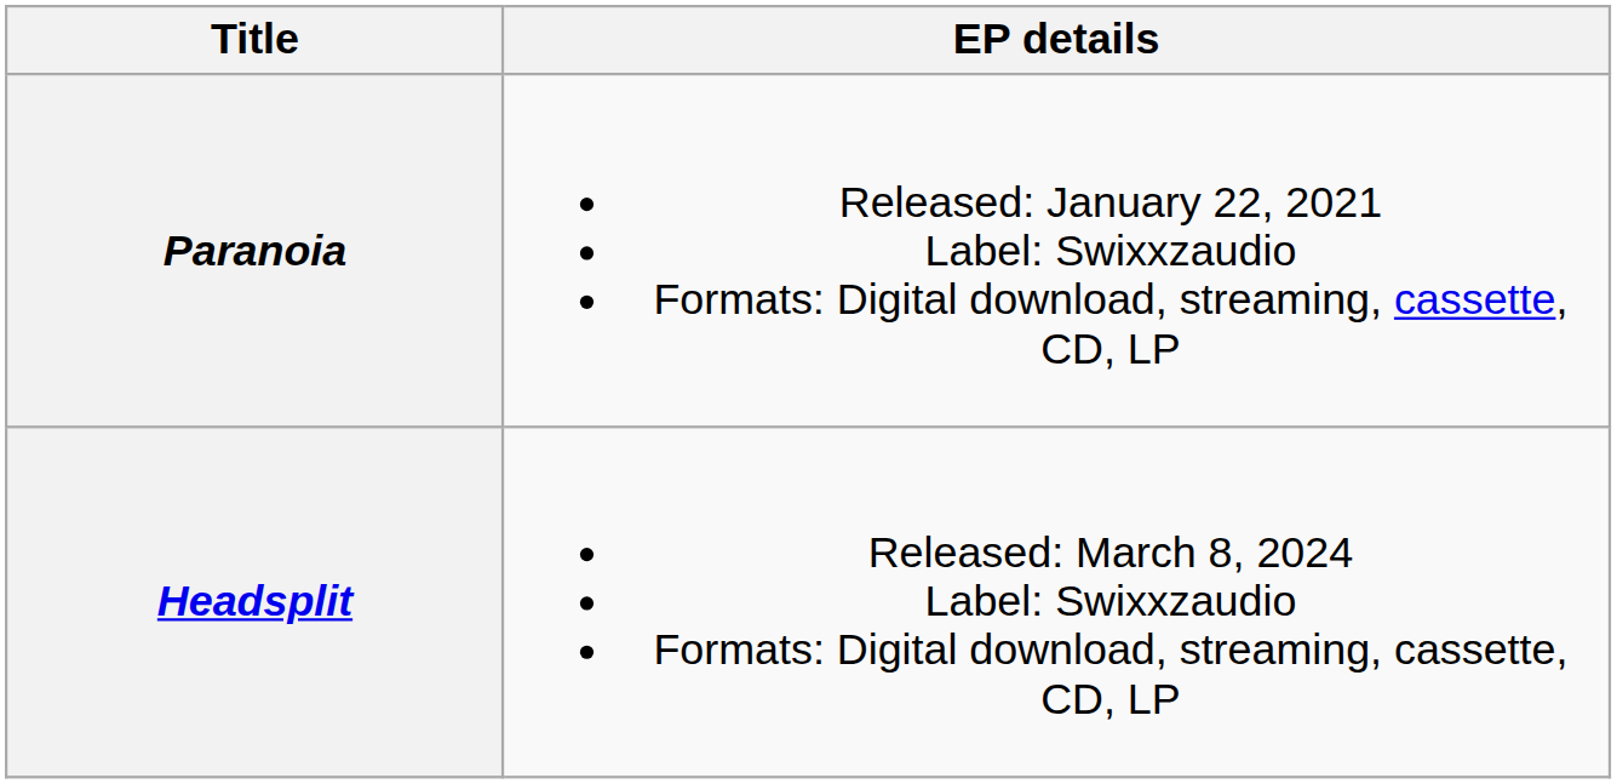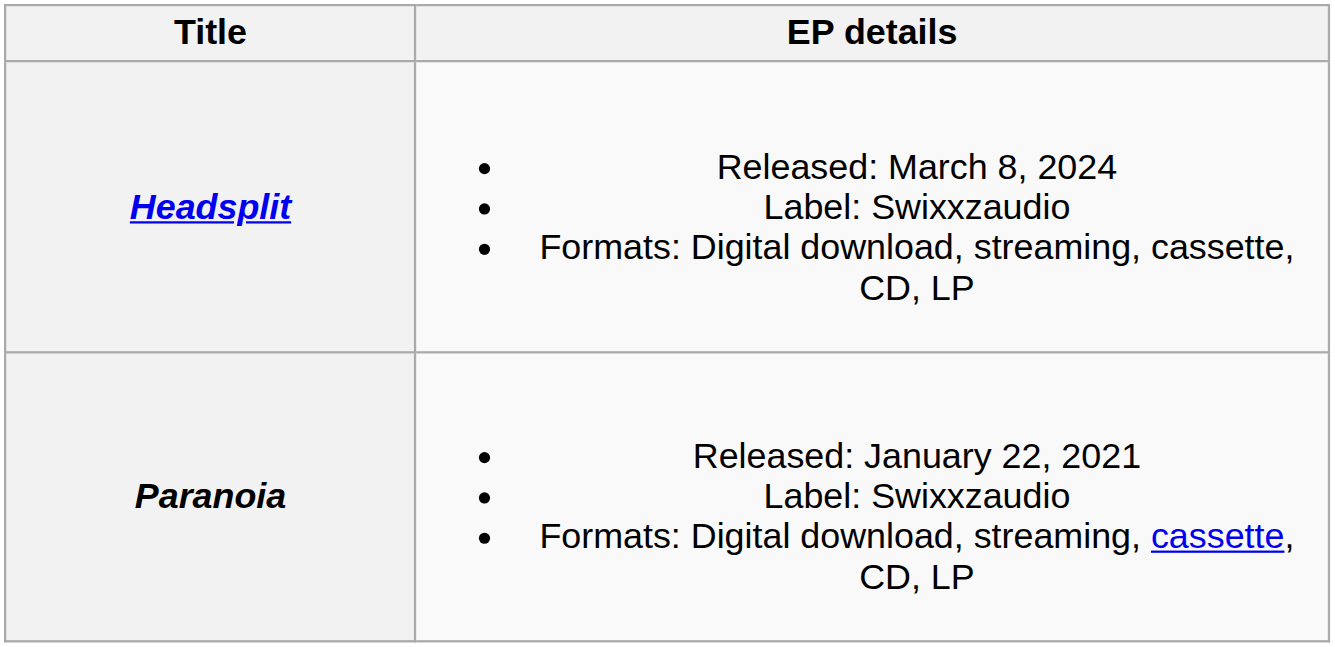rows swapped: Paranoia <-> Headsplit
